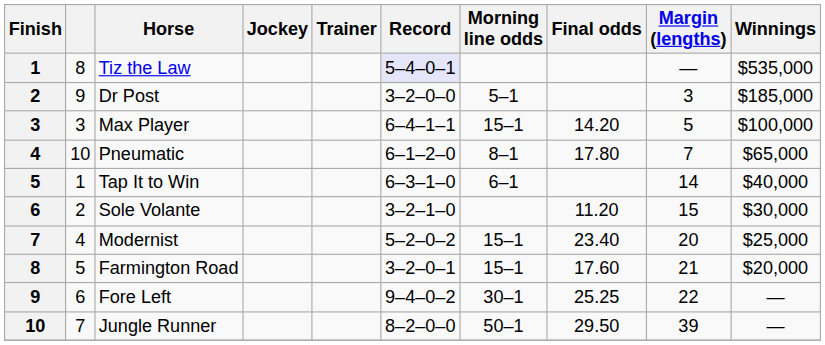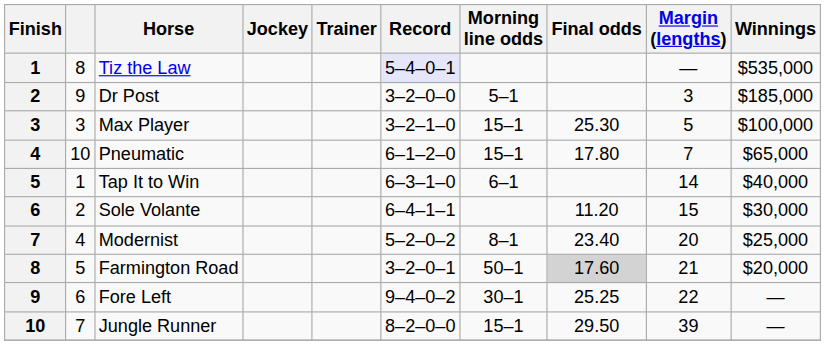Max Player | Record: 6–4–1–1 -> 3–2–1–0
Max Player | Final odds: 14.20 -> 25.30
Pneumatic | Morning line odds: 8–1 -> 15–1
Sole Volante | Record: 3–2–1–0 -> 6–4–1–1
Modernist | Morning line odds: 15–1 -> 8–1
Farmington Road | Morning line odds: 15–1 -> 50–1
Farmington Road | Final odds: no background -> lightgrey background
Jungle Runner | Morning line odds: 50–1 -> 15–1
